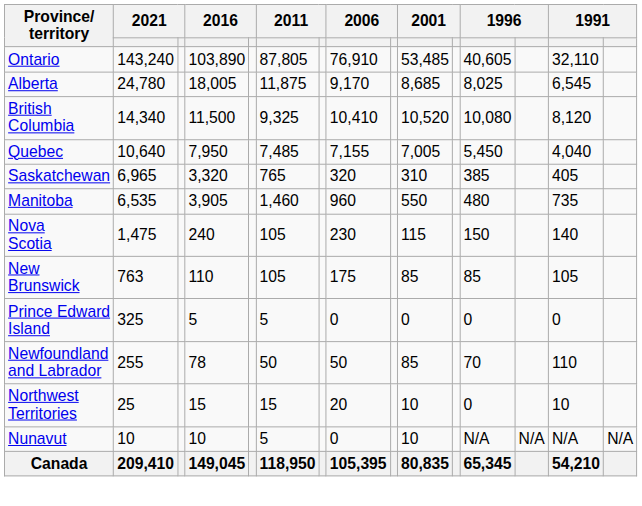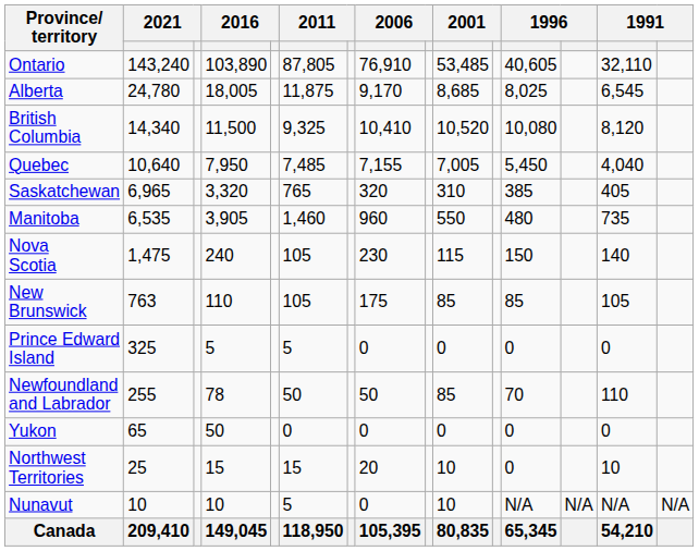+ row: Yukon | 65 | 50 | 0 | 0 | 0 | 0 | 0
